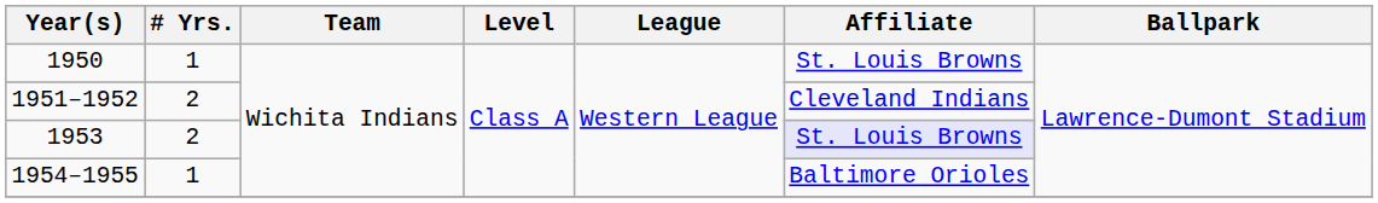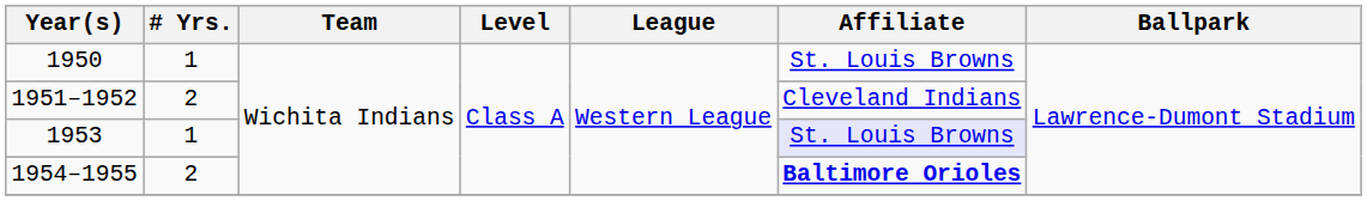1953 | # Yrs.: 2 -> 1
1954–1955 | # Yrs.: 1 -> 2
1954–1955 | Affiliate: normal -> bold
